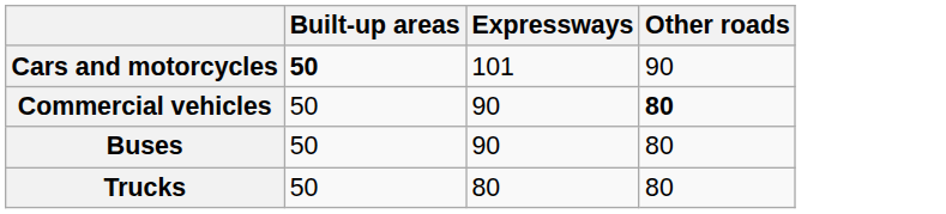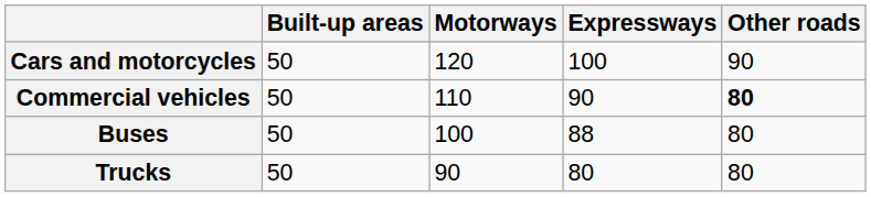+ column: Motorways | 120 | 110 | 100 | 90
Cars and motorcycles | Built-up areas: bold -> normal
Cars and motorcycles | Expressways: 101 -> 100
Buses | Expressways: 90 -> 88
